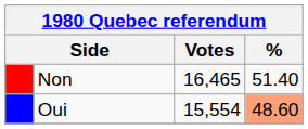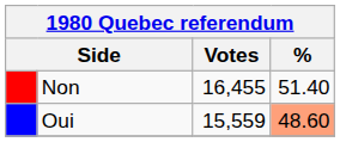Non | Votes: 16,465 -> 16,455
Oui | Votes: 15,554 -> 15,559
